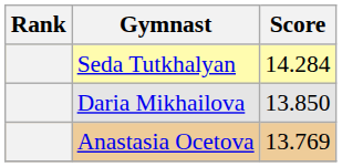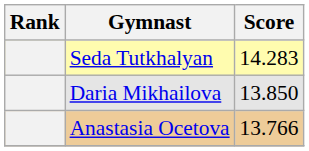Seda Tutkhalyan | Score: 14.284 -> 14.283
Anastasia Ocetova | Score: 13.769 -> 13.766
